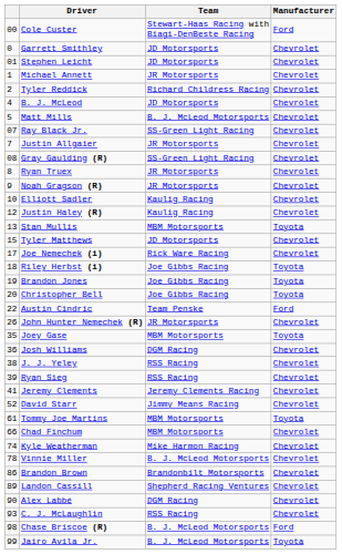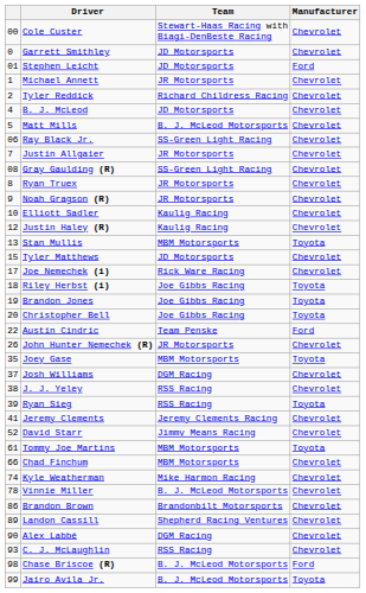Cole Custer | Manufacturer: Ford -> Chevrolet
Stephen Leicht | Manufacturer: Chevrolet -> Ford
Ray Black Jr. | column 1: 07 -> 06
Josh Williams | column 1: 36 -> 37
Ryan Sieg | Manufacturer: Chevrolet -> Toyota
